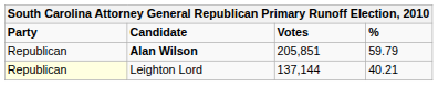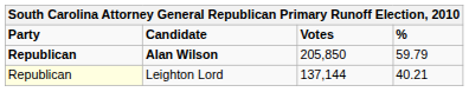Alan Wilson | Party: normal -> bold
Alan Wilson | Votes: 205,851 -> 205,850
